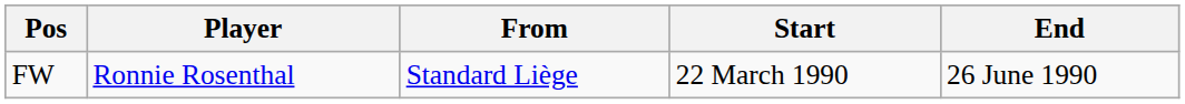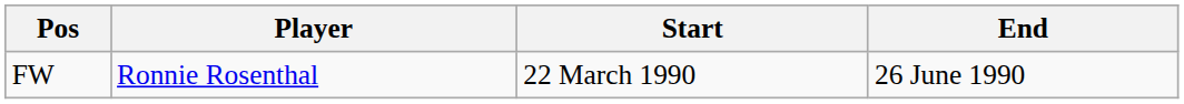- column: From | Standard Liège
